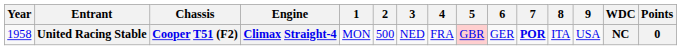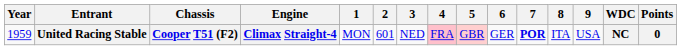United Racing Stable | Year: 1958 -> 1959
United Racing Stable | 2: 500 -> 601
United Racing Stable | 4: no background -> pink background
